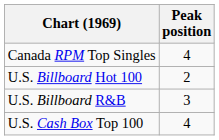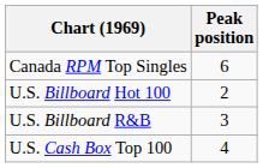Canada RPM Top Singles | Peak position: 4 -> 6
